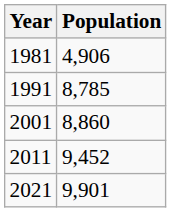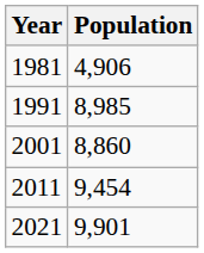1991 | Population: 8,785 -> 8,985
2011 | Population: 9,452 -> 9,454
